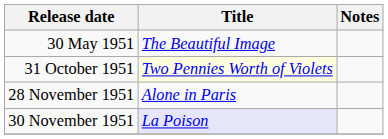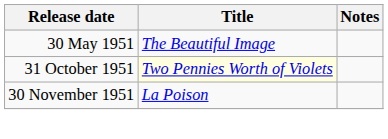- row: 28 November 1951 | Alone in Paris
30 November 1951 | Title: lavender background -> no background
